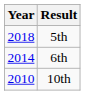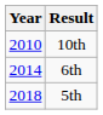rows swapped: 10th <-> 5th
